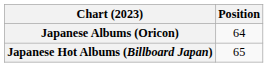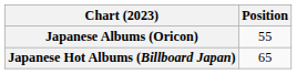Japanese Albums (Oricon) | Position: 64 -> 55
